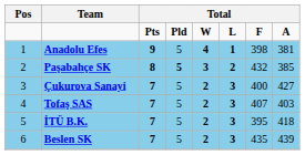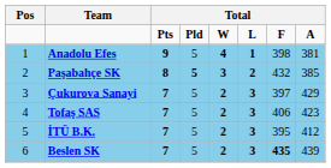Çukurova Sanayi | column 7: 400 -> 397
Çukurova Sanayi | column 8: 427 -> 429
Tofaş SAS | column 7: 407 -> 406
Tofaş SAS | column 8: 403 -> 423
İTÜ B.K. | column 8: 418 -> 412
Beslen SK | column 7: normal -> bold
